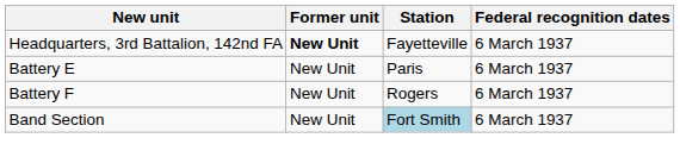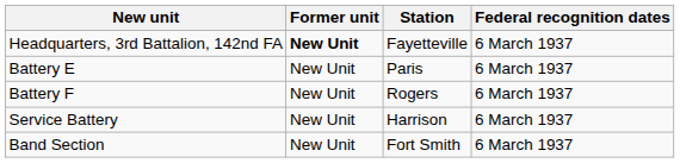+ row: Service Battery | New Unit | Harrison | 6 March 1937
Band Section | Station: lightblue background -> no background
